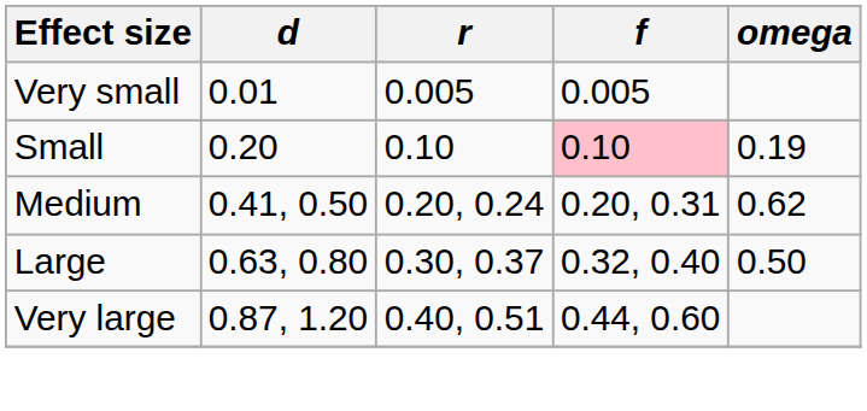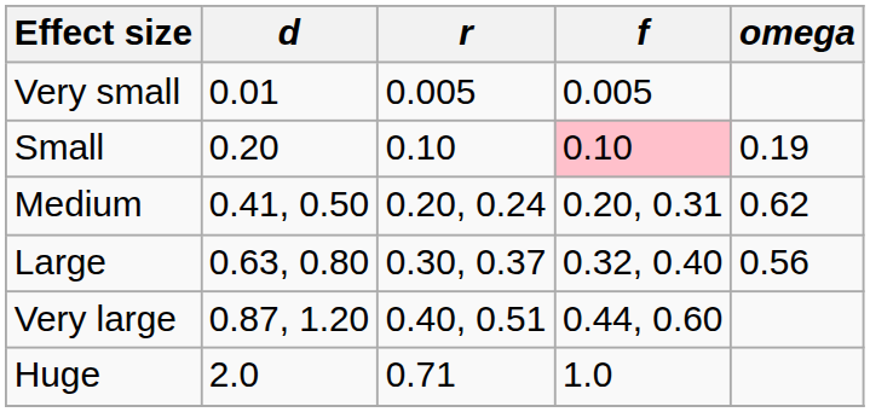Large | omega: 0.50 -> 0.56
+ row: Huge | 2.0 | 0.71 | 1.0
